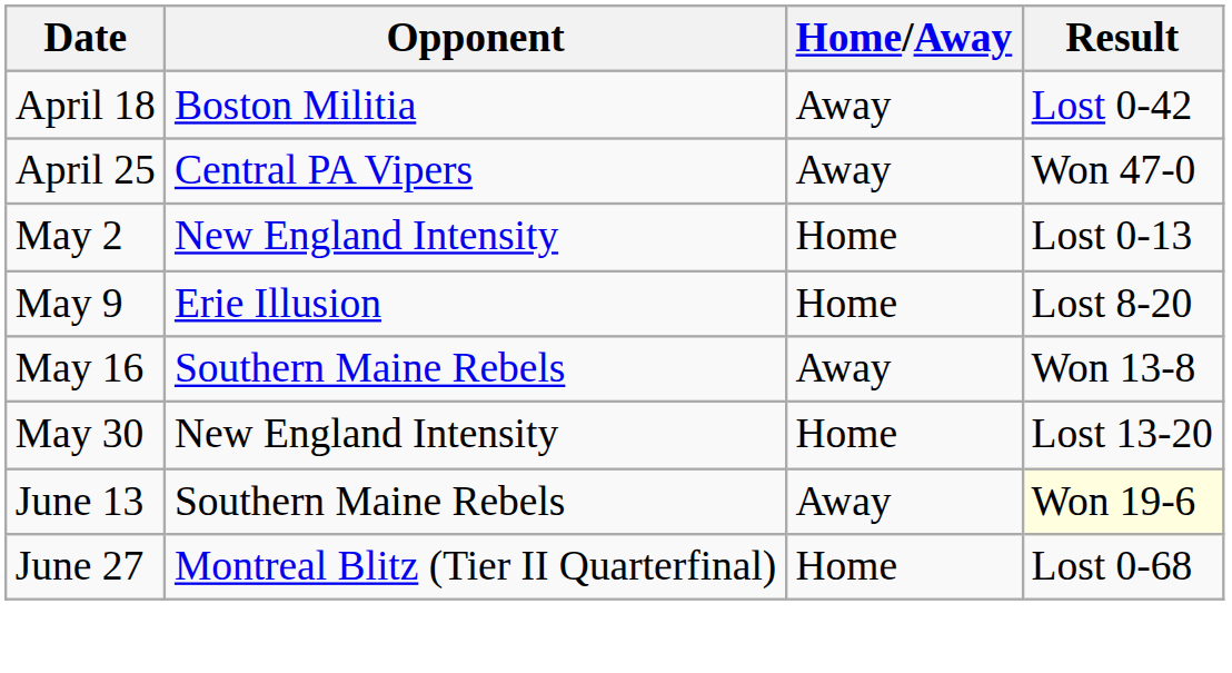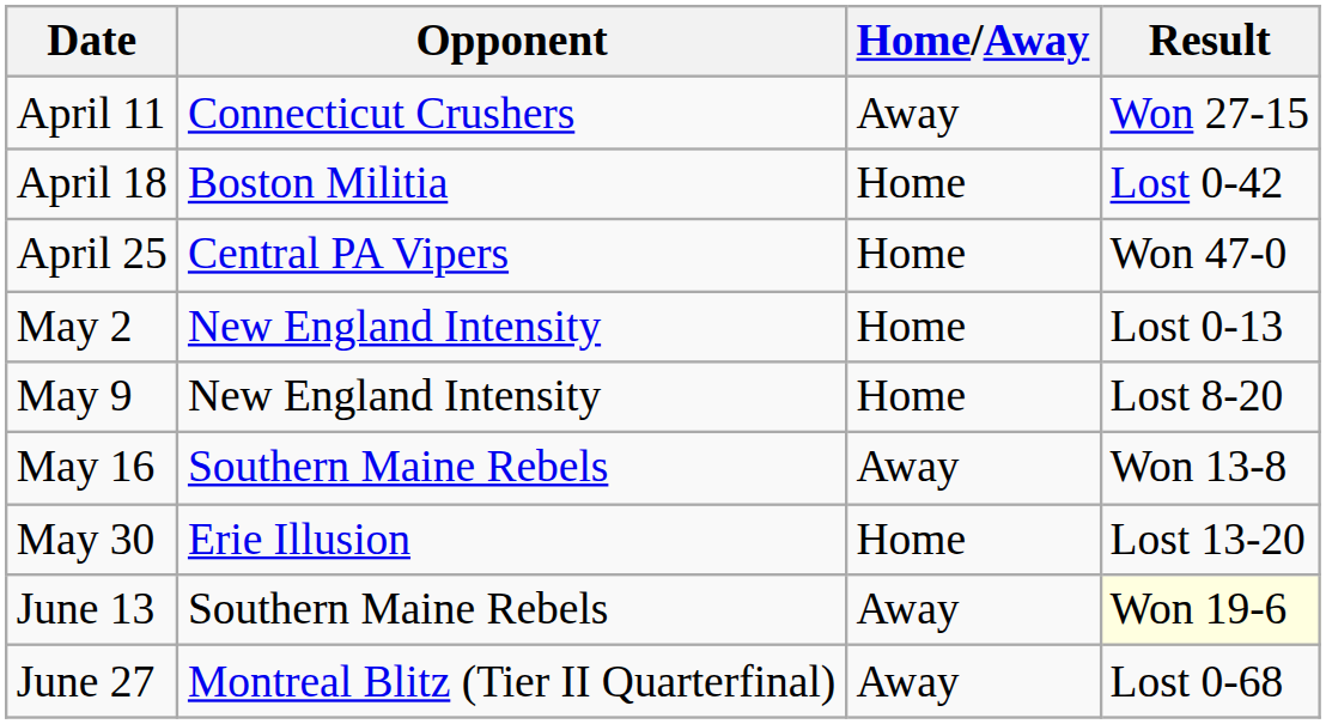+ row: April 11 | Connecticut Crushers | Away | Won 27-15
April 18 | Home/Away: Away -> Home
April 25 | Home/Away: Away -> Home
May 9 | Opponent: Erie Illusion -> New England Intensity
May 30 | Opponent: New England Intensity -> Erie Illusion
June 27 | Home/Away: Home -> Away
